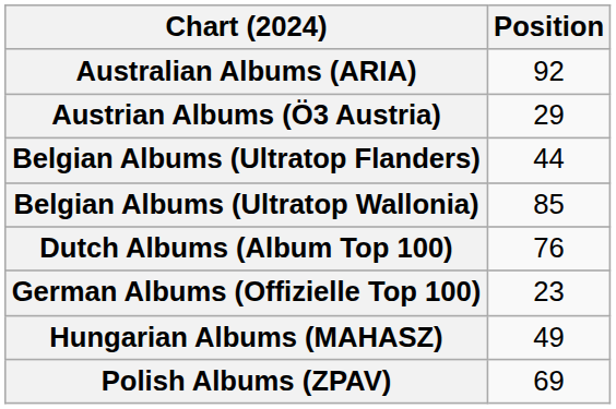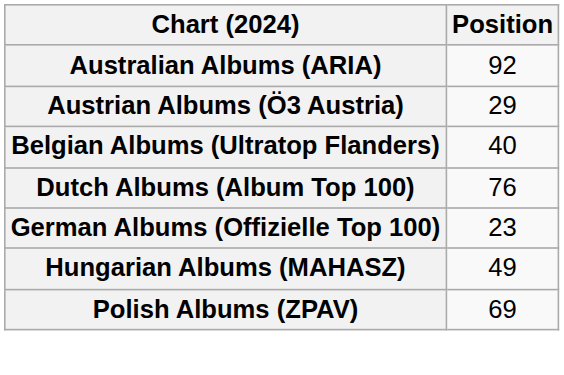Belgian Albums (Ultratop Flanders) | Position: 44 -> 40
- row: Belgian Albums (Ultratop Wallonia) | 85
